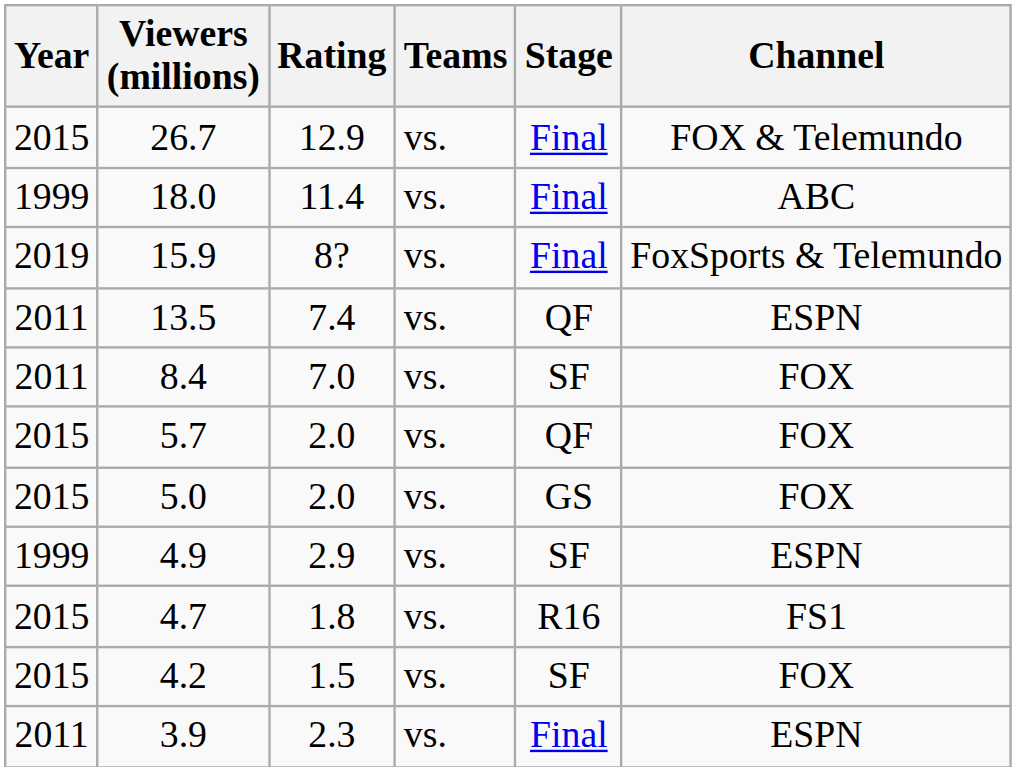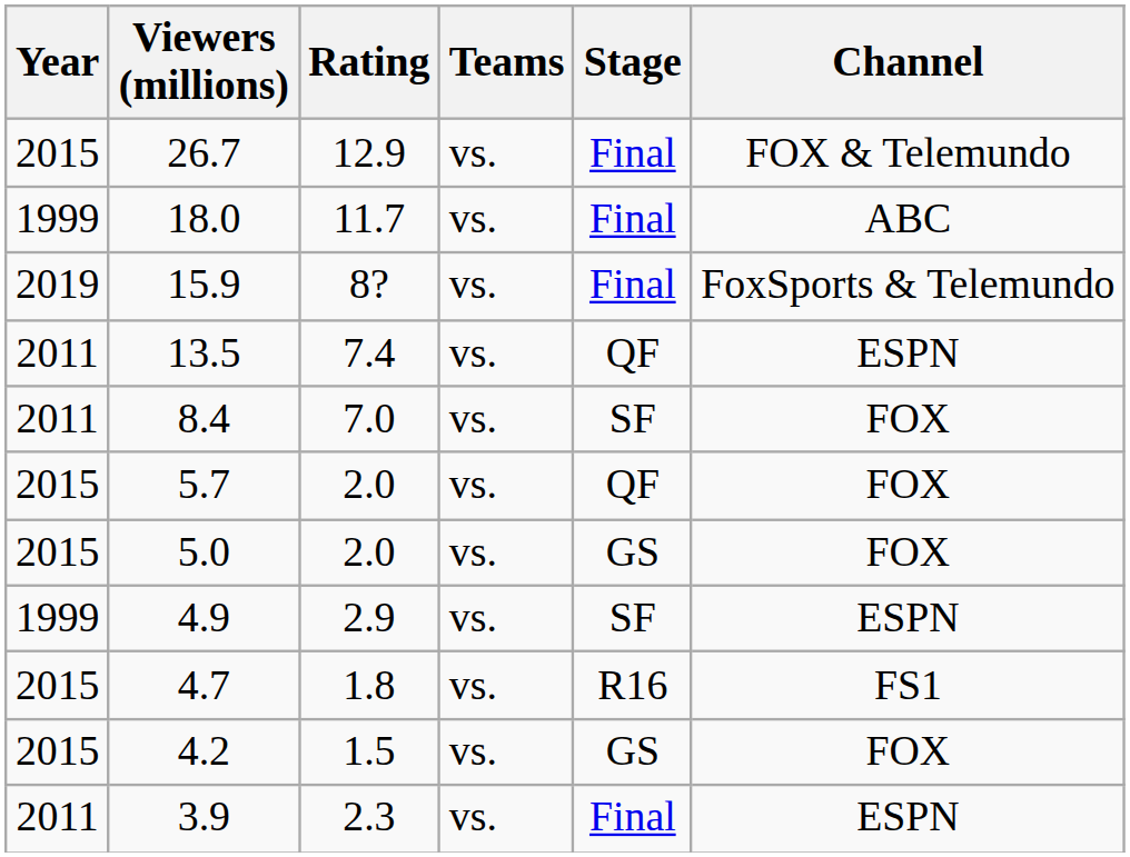18.0 | Rating: 11.4 -> 11.7
4.2 | Stage: SF -> GS
